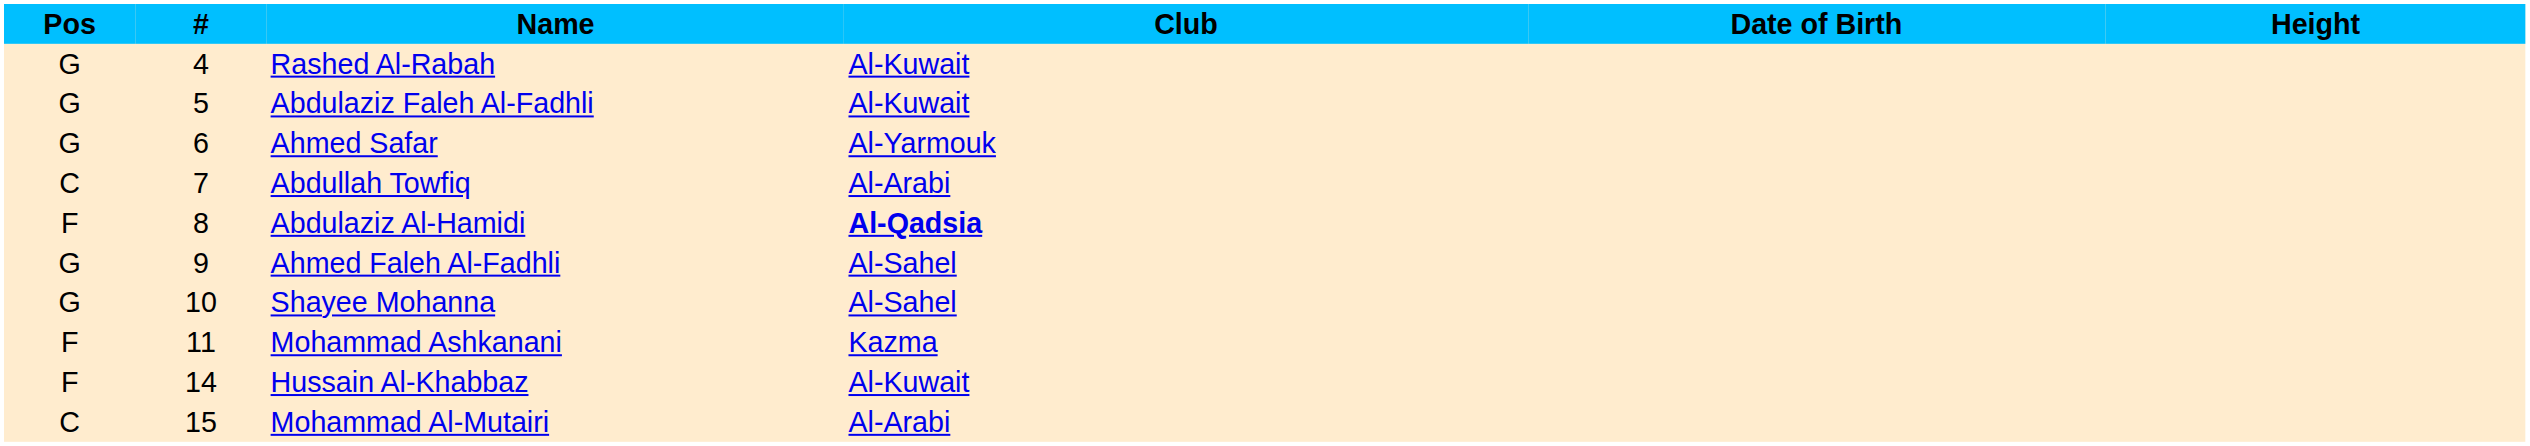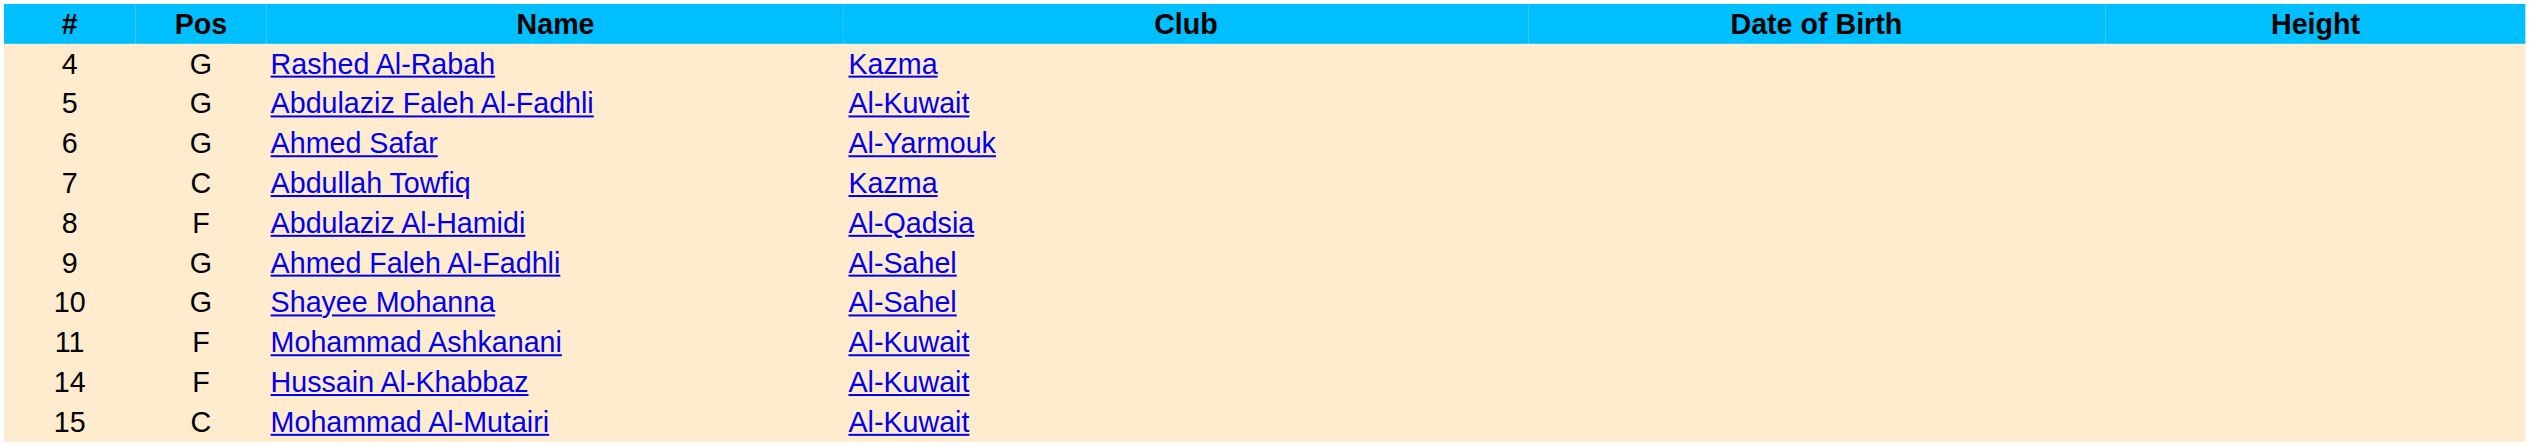columns swapped: # <-> Pos
Rashed Al-Rabah | Club: Al-Kuwait -> Kazma
Abdullah Towfiq | Club: Al-Arabi -> Kazma
Abdulaziz Al-Hamidi | Club: bold -> normal
Mohammad Ashkanani | Club: Kazma -> Al-Kuwait
Mohammad Al-Mutairi | Club: Al-Arabi -> Al-Kuwait
